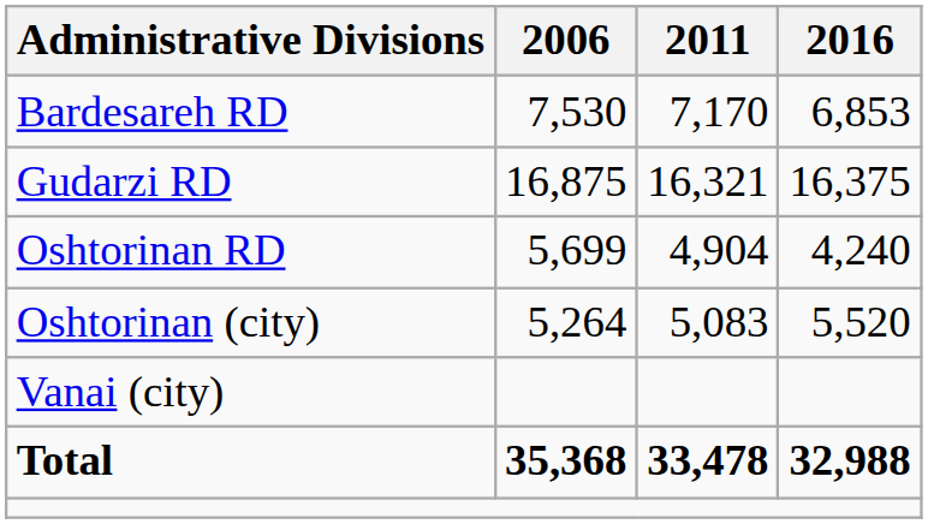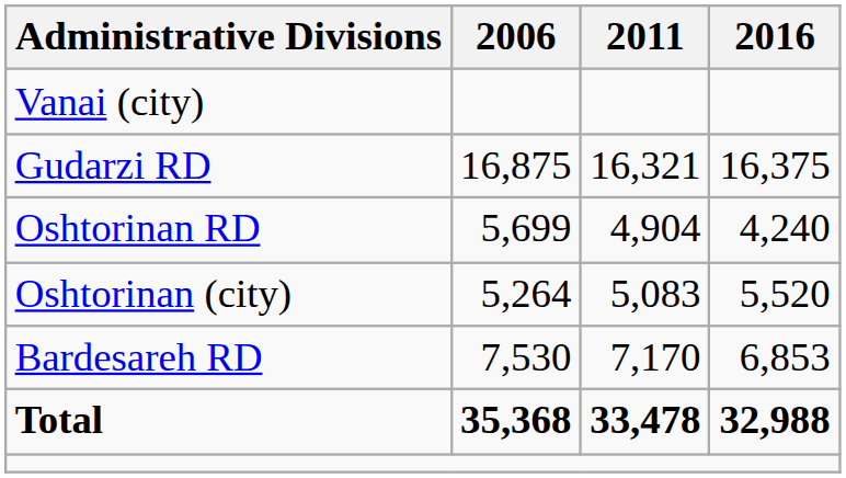rows swapped: Bardesareh RD <-> Vanai (city)
